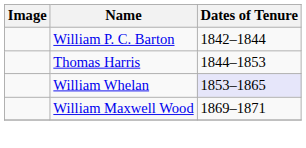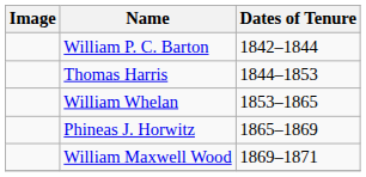William Whelan | Dates of Tenure: lavender background -> no background
+ row: Phineas J. Horwitz | 1865–1869
